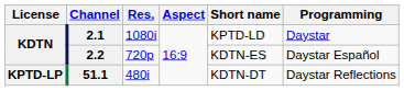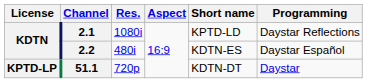2.1 | Programming: Daystar -> Daystar Reflections
2.2 | Res.: 720p -> 480i
51.1 | Res.: 480i -> 720p
51.1 | Programming: Daystar Reflections -> Daystar
